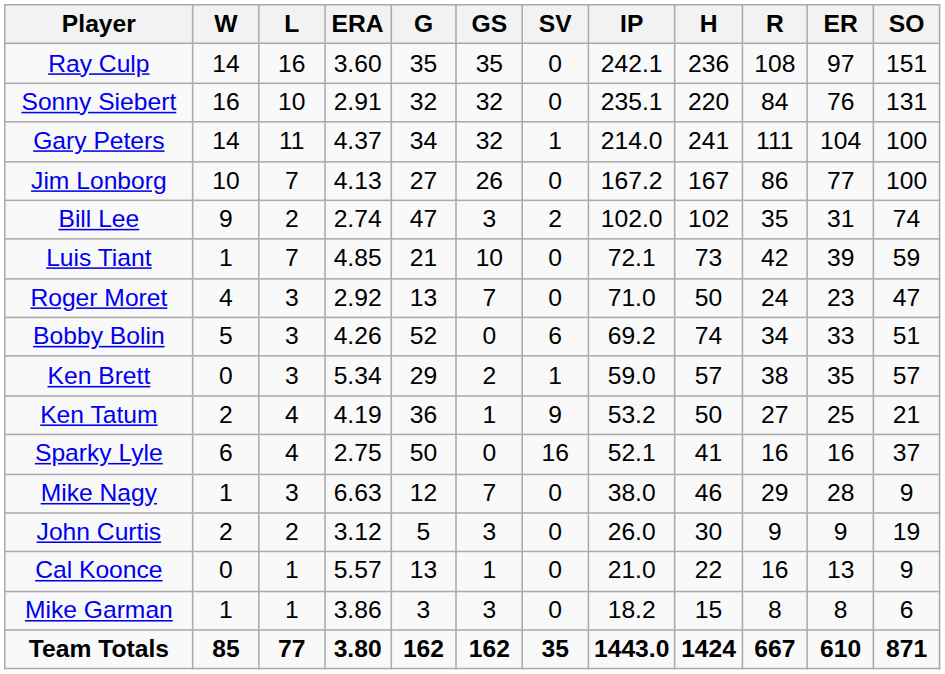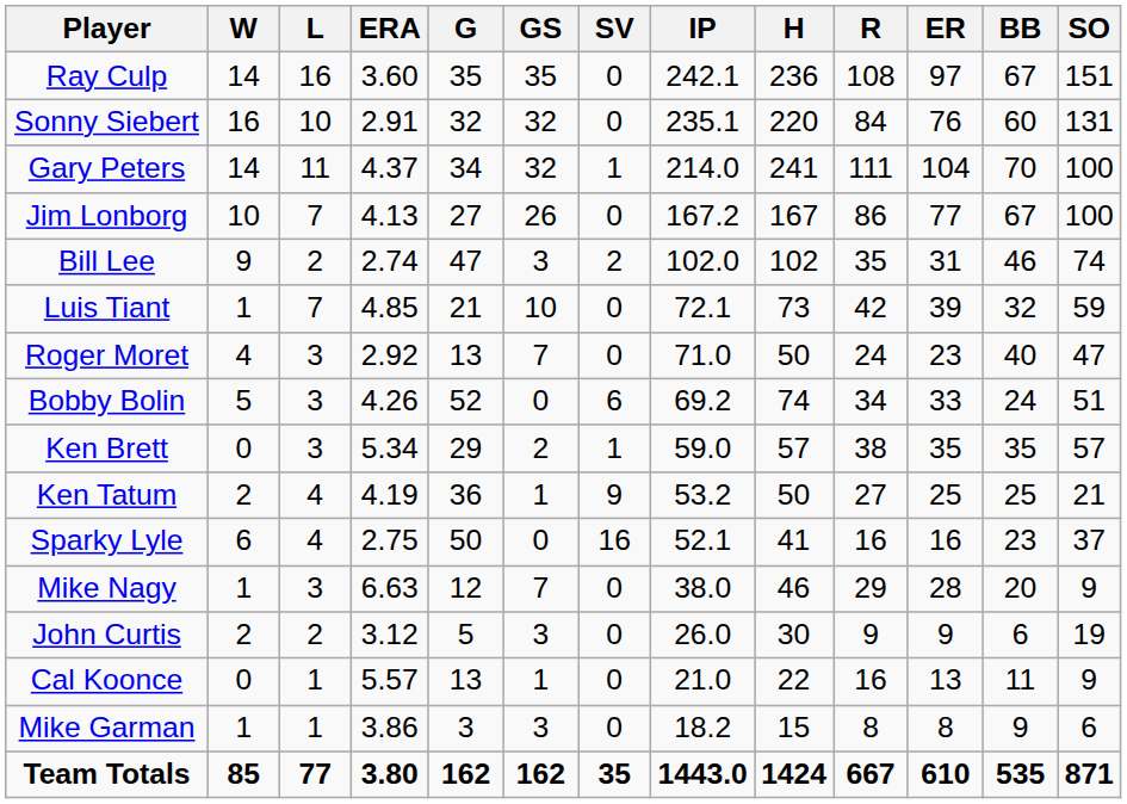+ column: BB | 67 | 60 | 70 | 67 | 46 | 32 | 40 | 24 | 35 | 25 | 23 | 20 | 6 | 11 | 9 | 535
